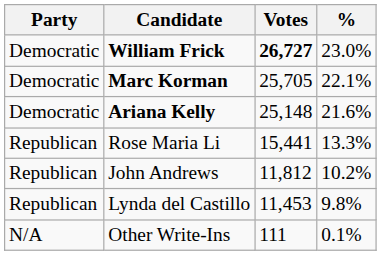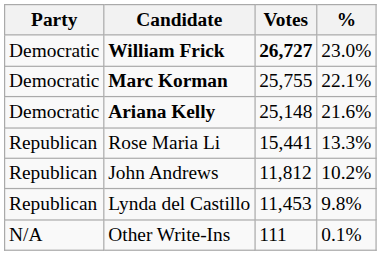Marc Korman | Votes: 25,705 -> 25,755
